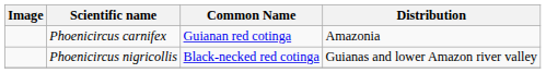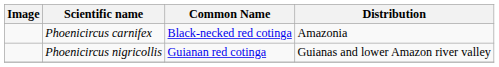Phoenicircus carnifex | Common Name: Guianan red cotinga -> Black-necked red cotinga
Phoenicircus nigricollis | Common Name: Black-necked red cotinga -> Guianan red cotinga
